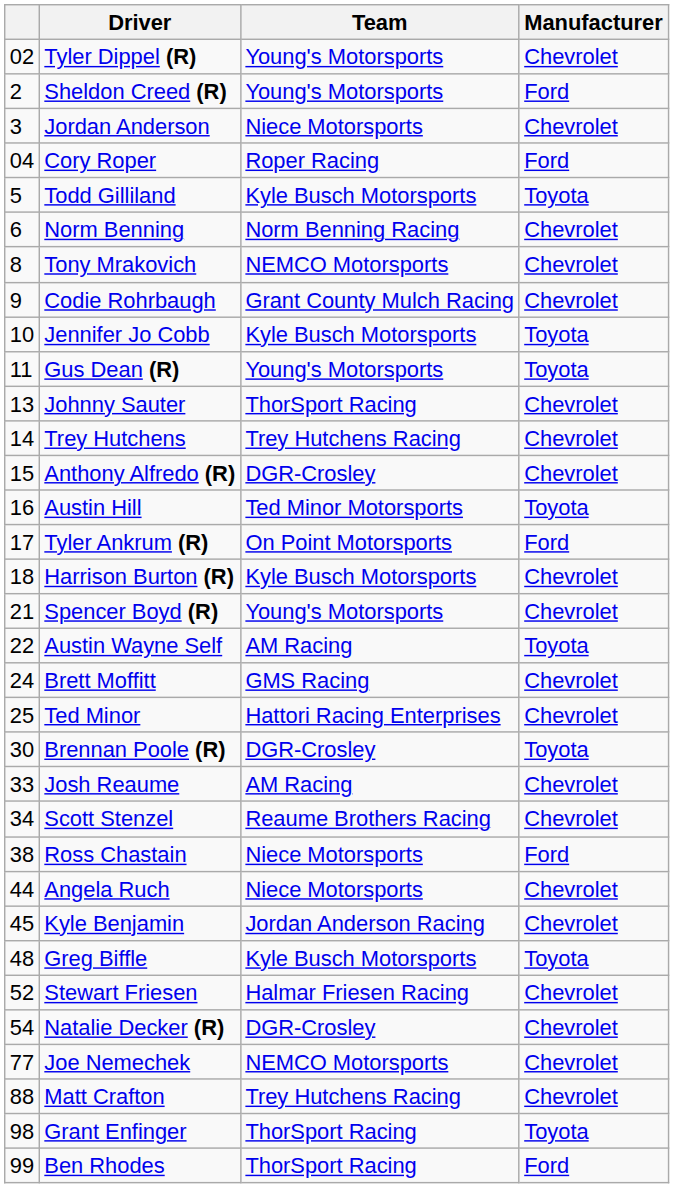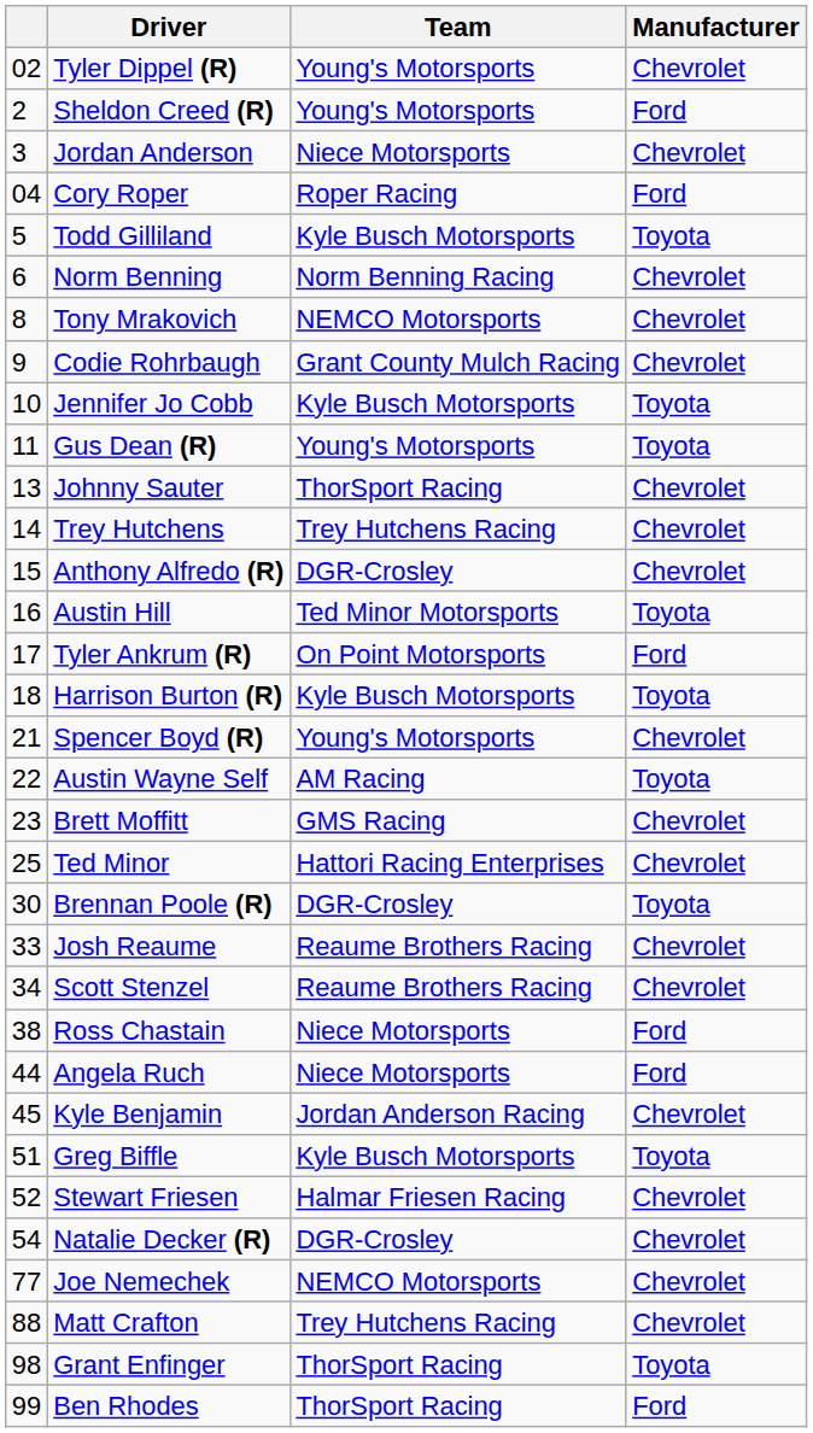Harrison Burton (R) | Manufacturer: Chevrolet -> Toyota
Brett Moffitt | column 1: 24 -> 23
Josh Reaume | Team: AM Racing -> Reaume Brothers Racing
Angela Ruch | Manufacturer: Chevrolet -> Ford
Greg Biffle | column 1: 48 -> 51
